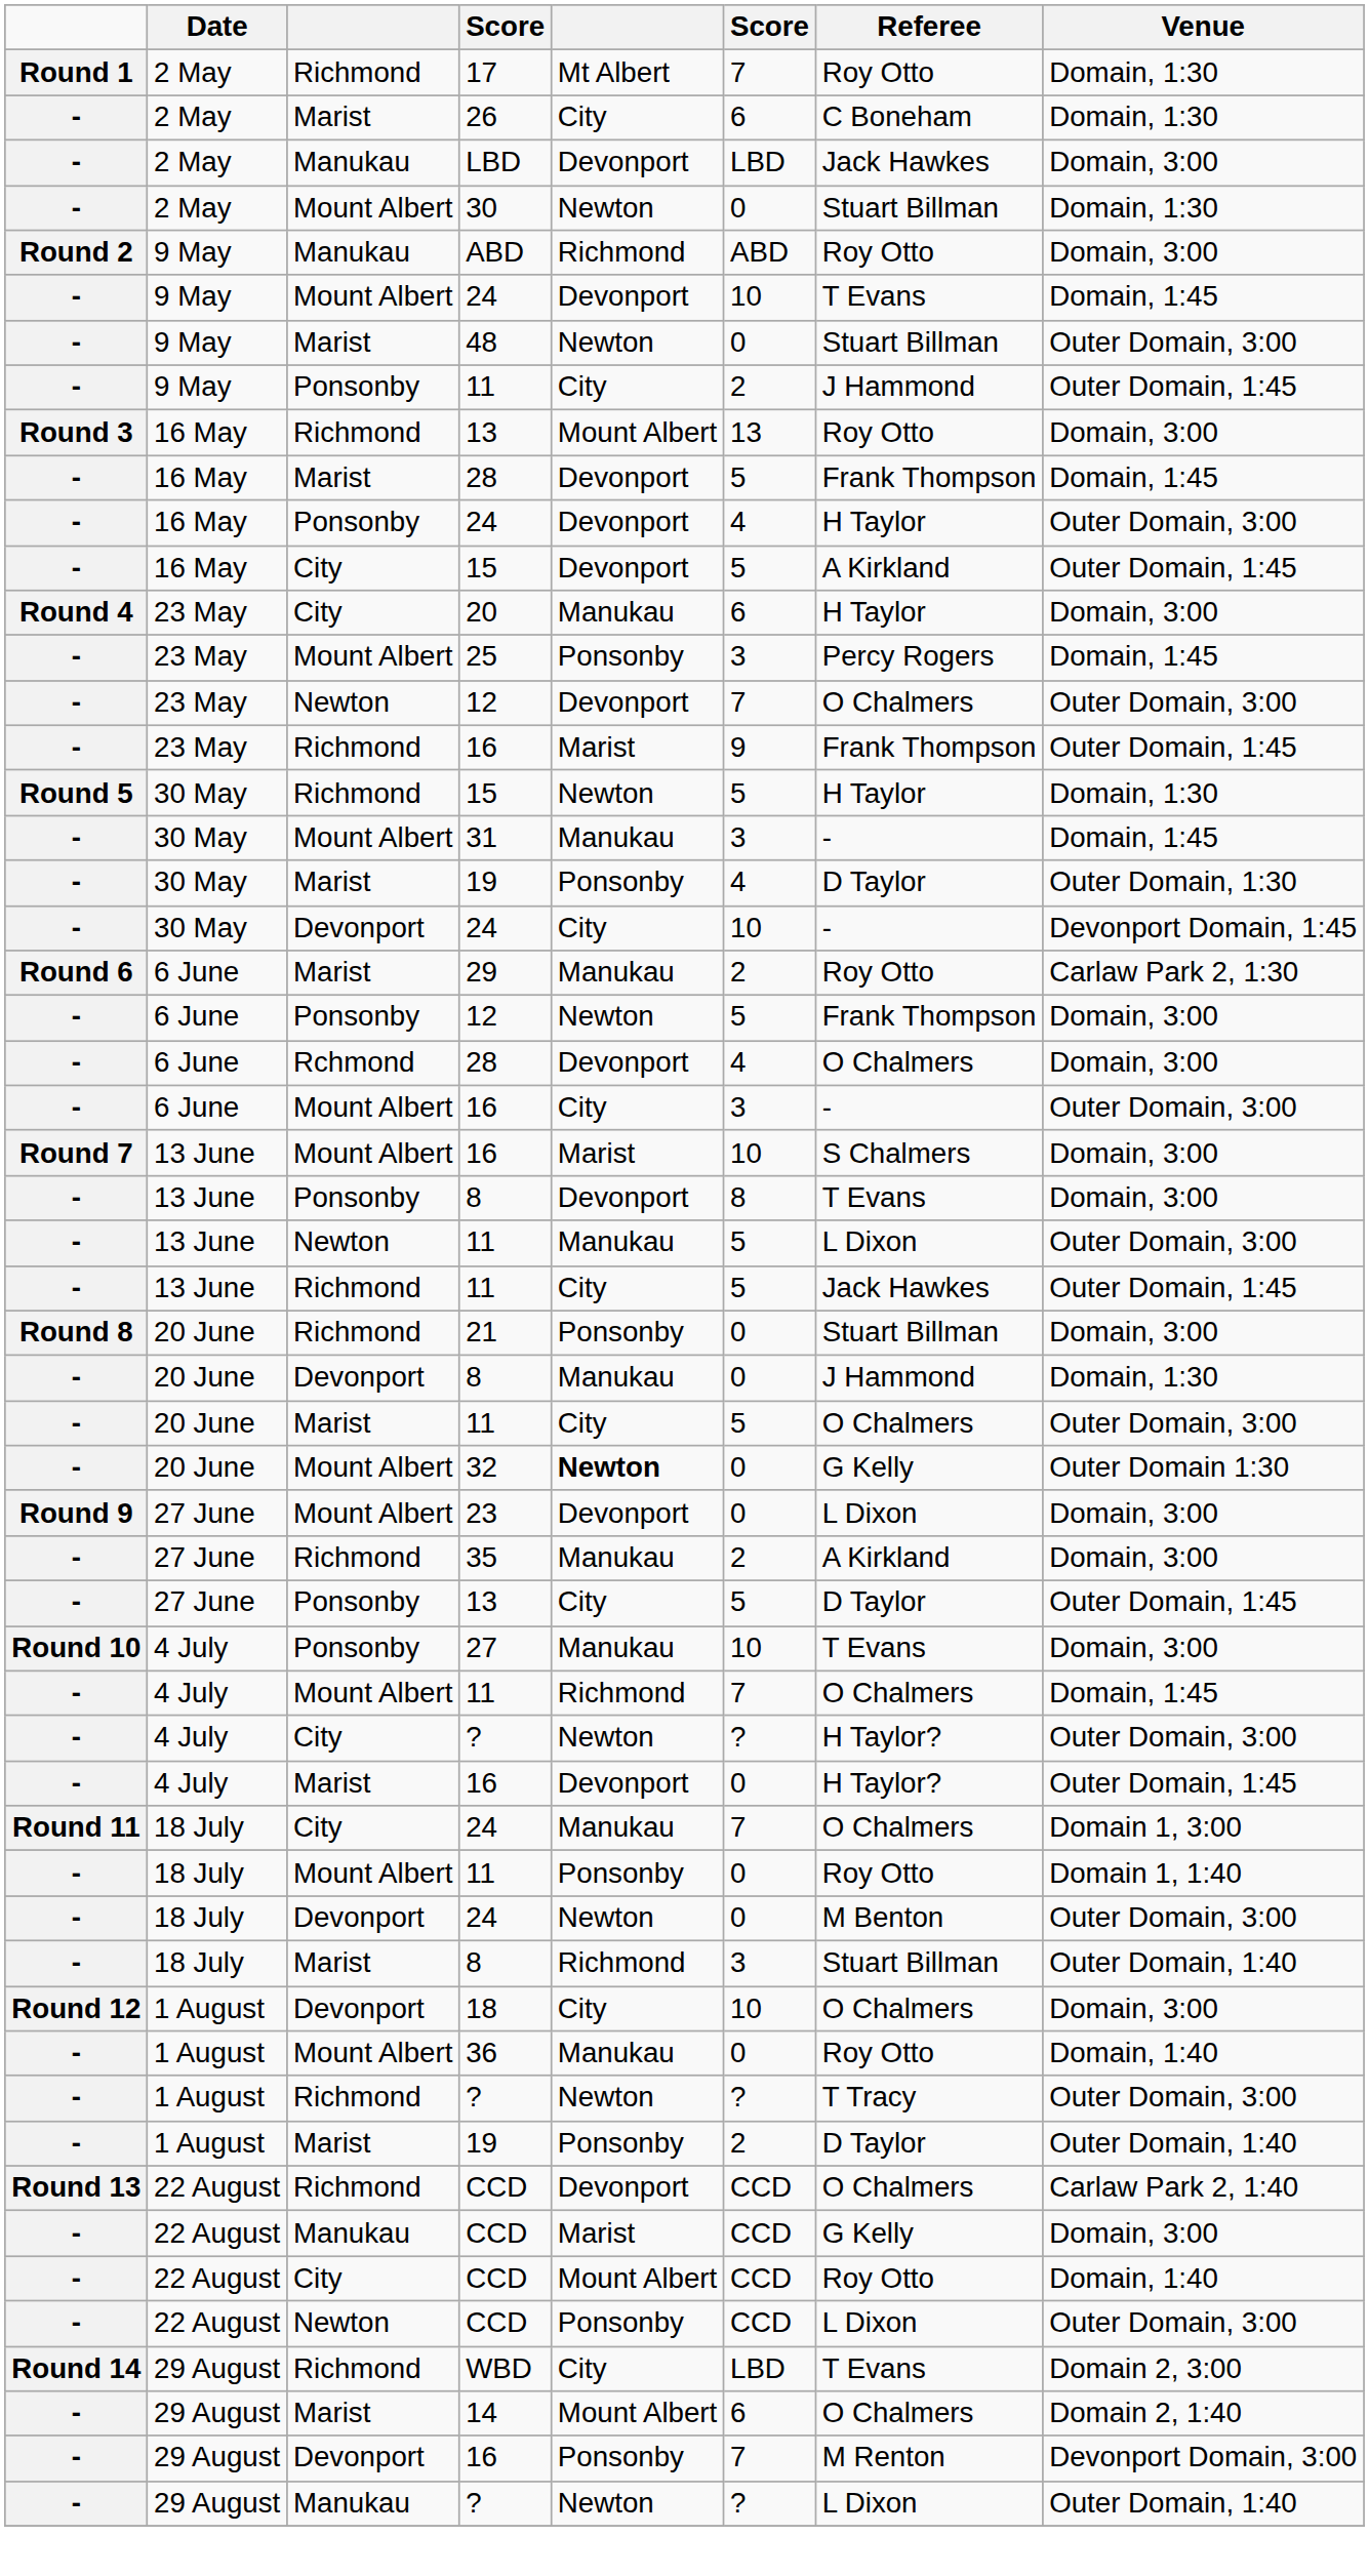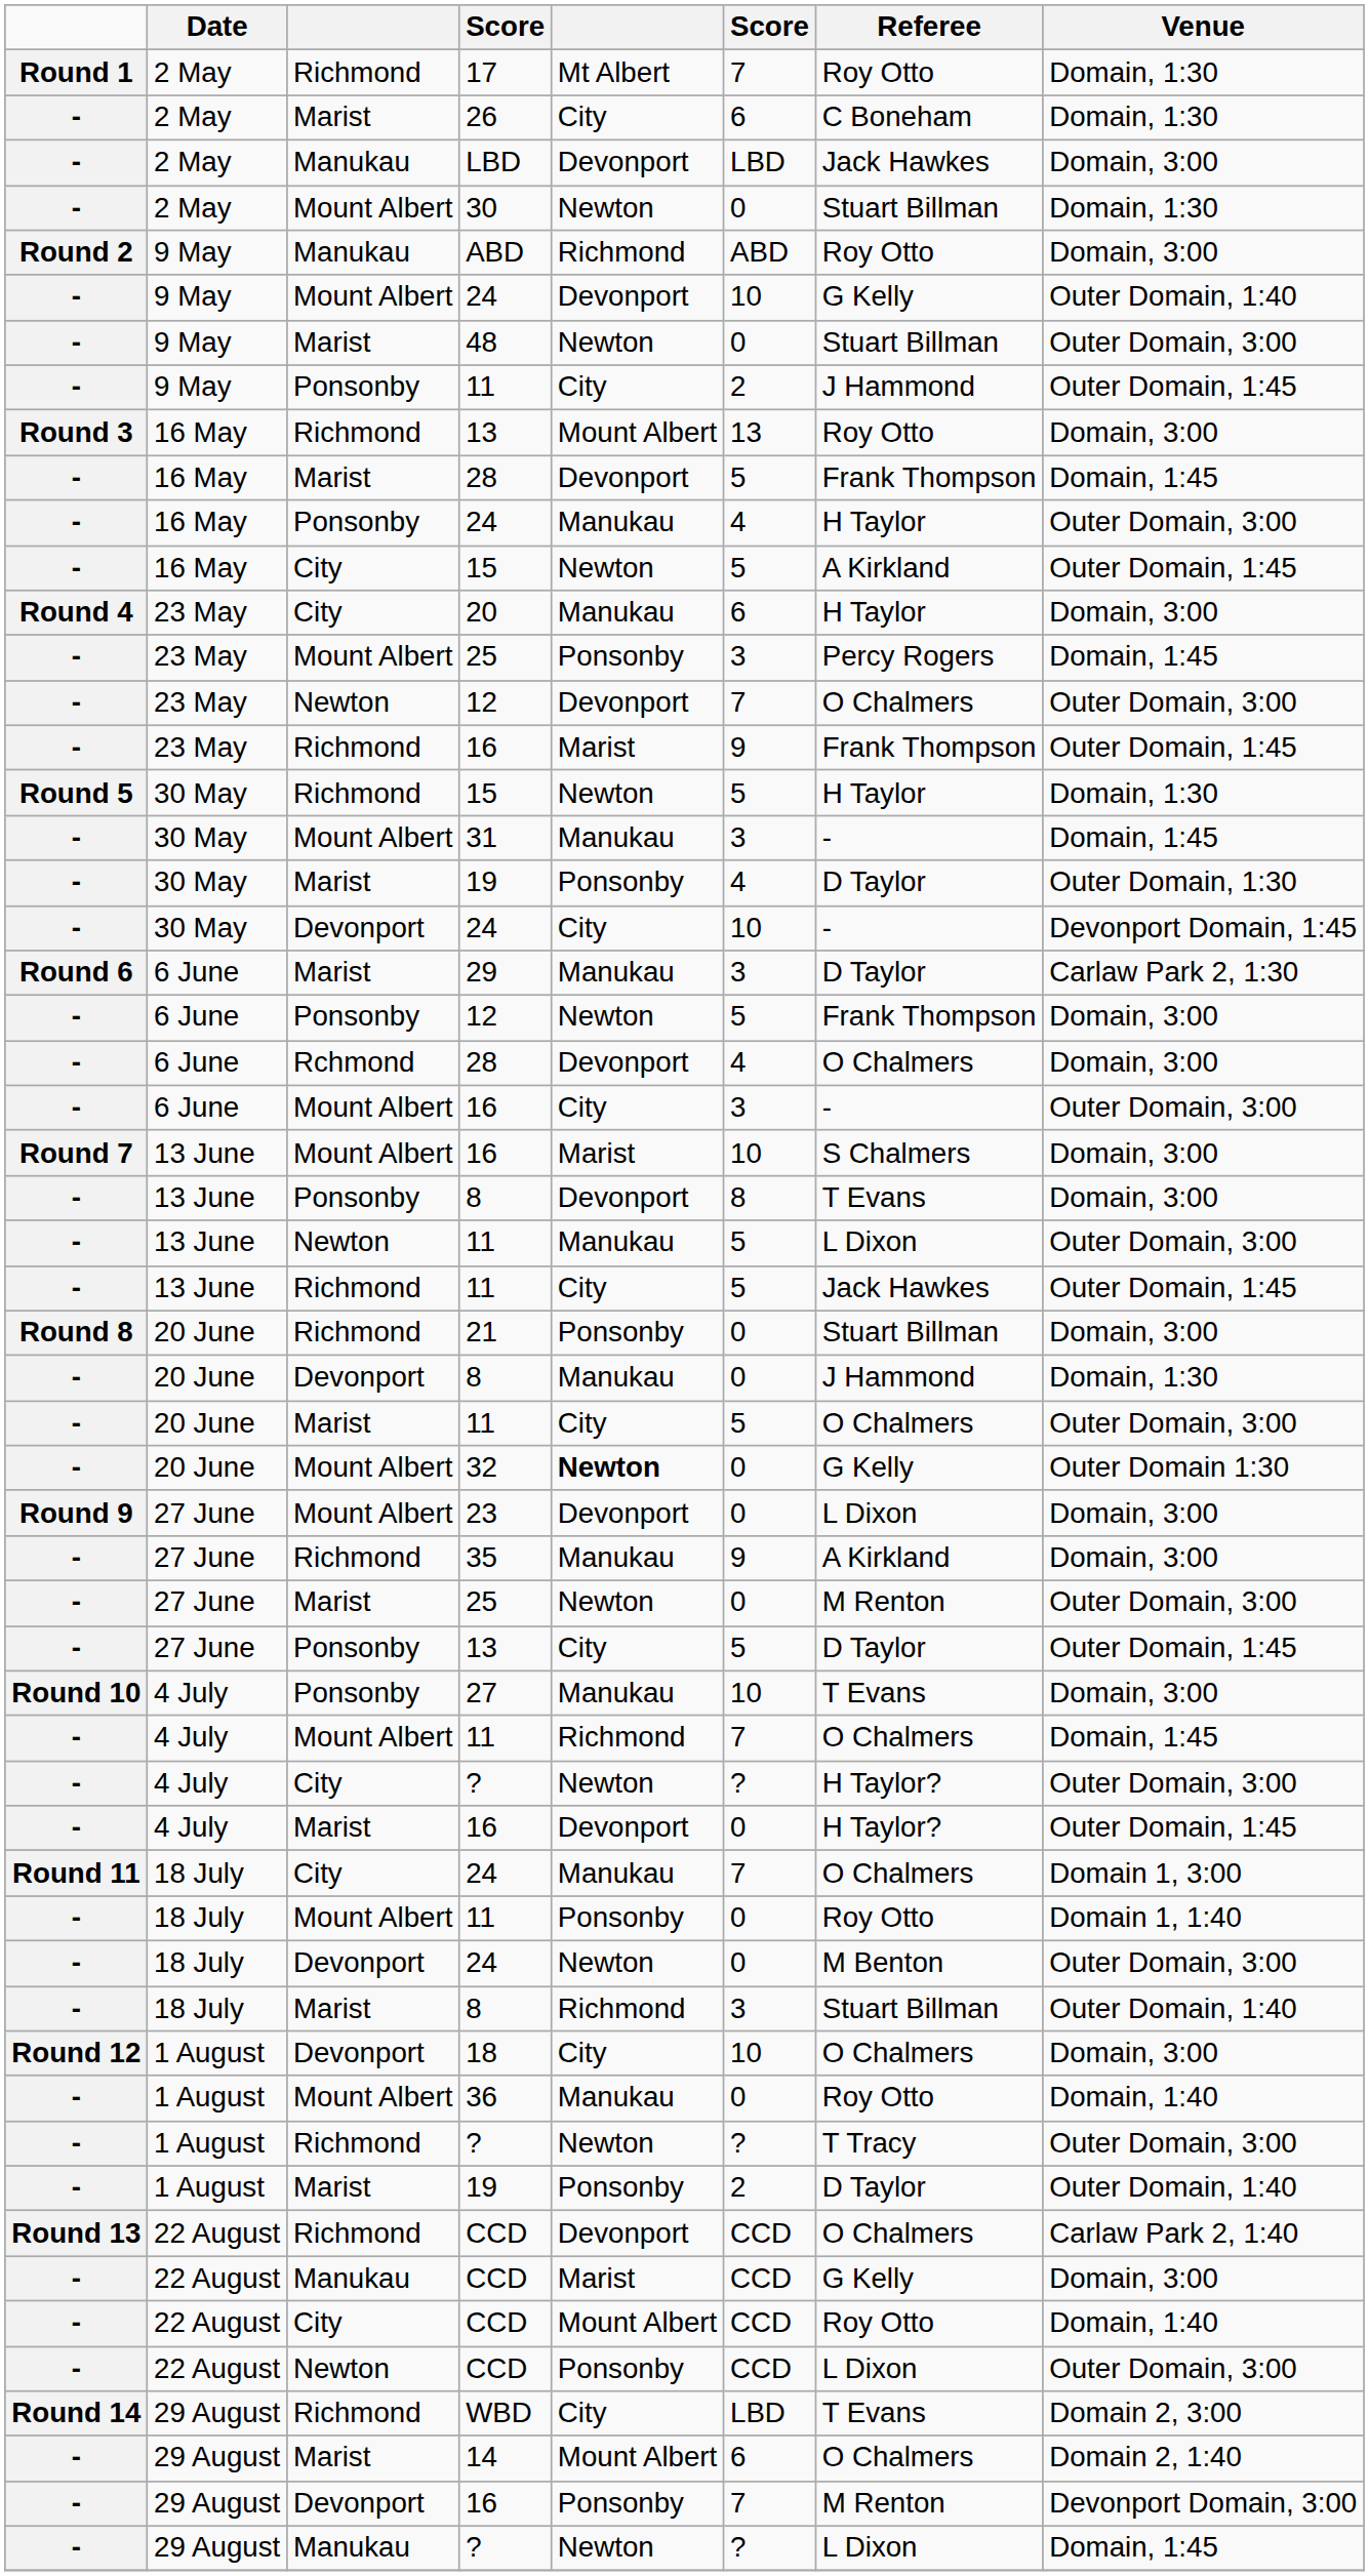Mount Albert / 24 | Referee: T Evans -> G Kelly
Mount Albert / 24 | Venue: Domain, 1:45 -> Outer Domain, 1:40
Ponsonby / 24 | column 5: Devonport -> Manukau
City / 15 | column 5: Devonport -> Newton
29 | column 6: 2 -> 3
29 | Referee: Roy Otto -> D Taylor
35 | column 6: 2 -> 9
+ row: - | 27 June | Marist | 25 | Newton | 0 | M Renton | Outer Domain, 3:00
Manukau / ? | Venue: Outer Domain, 1:40 -> Domain, 1:45
